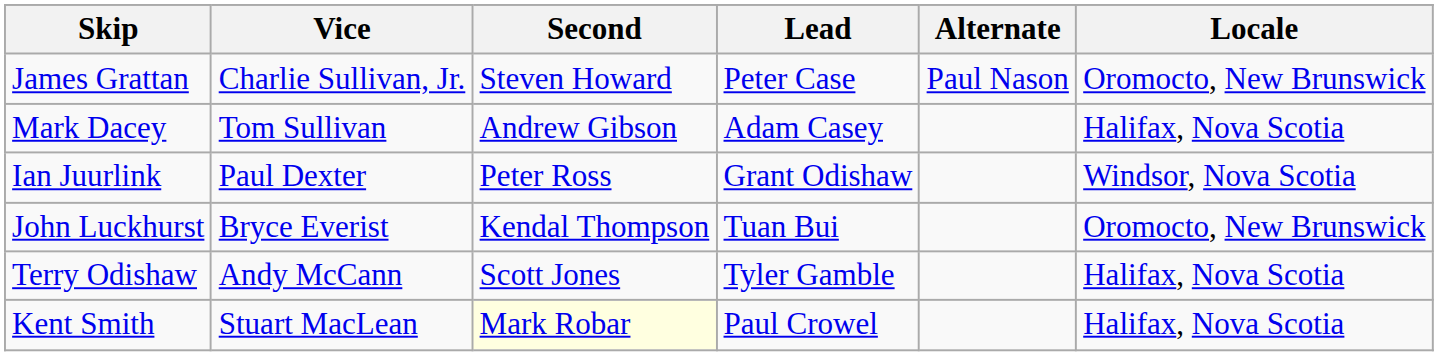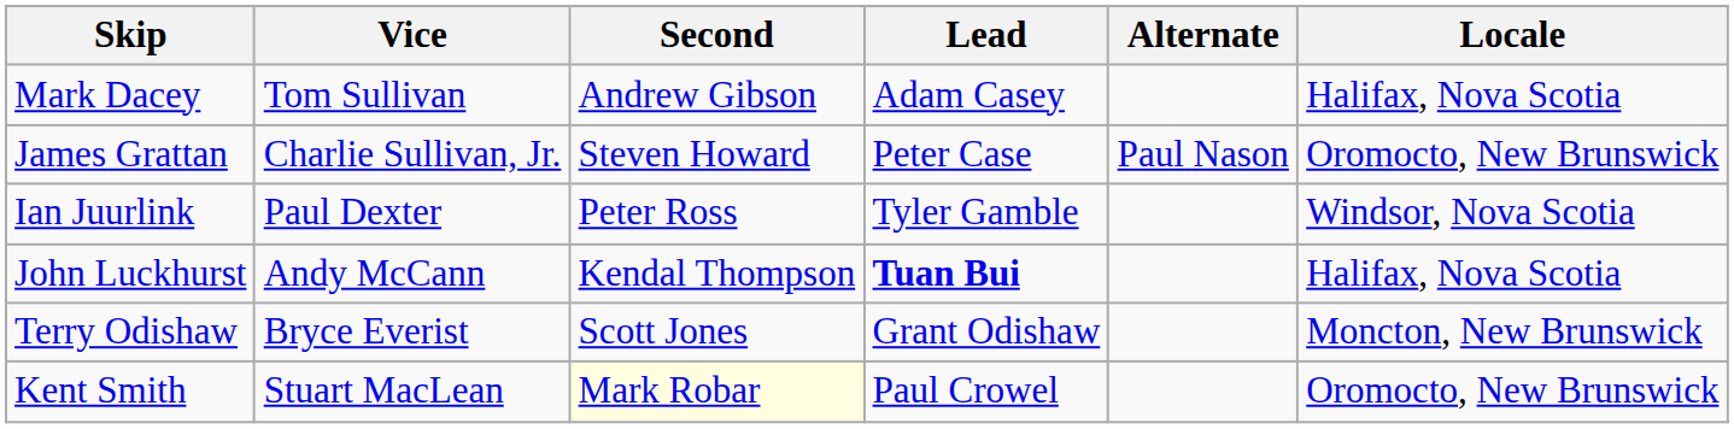rows swapped: Mark Dacey <-> James Grattan
Ian Juurlink | Lead: Grant Odishaw -> Tyler Gamble
John Luckhurst | Vice: Bryce Everist -> Andy McCann
John Luckhurst | Lead: normal -> bold
John Luckhurst | Locale: Oromocto, New Brunswick -> Halifax, Nova Scotia
Terry Odishaw | Vice: Andy McCann -> Bryce Everist
Terry Odishaw | Lead: Tyler Gamble -> Grant Odishaw
Terry Odishaw | Locale: Halifax, Nova Scotia -> Moncton, New Brunswick
Kent Smith | Locale: Halifax, Nova Scotia -> Oromocto, New Brunswick
